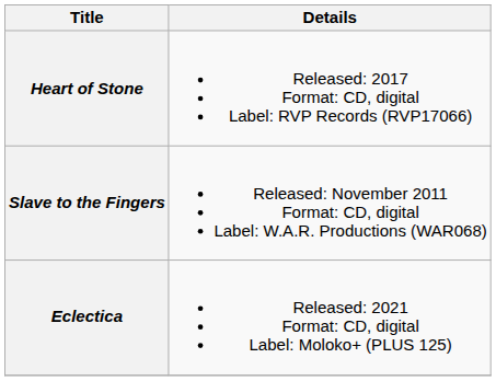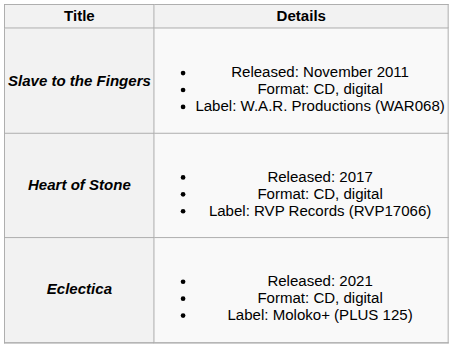rows swapped: Slave to the Fingers <-> Heart of Stone
